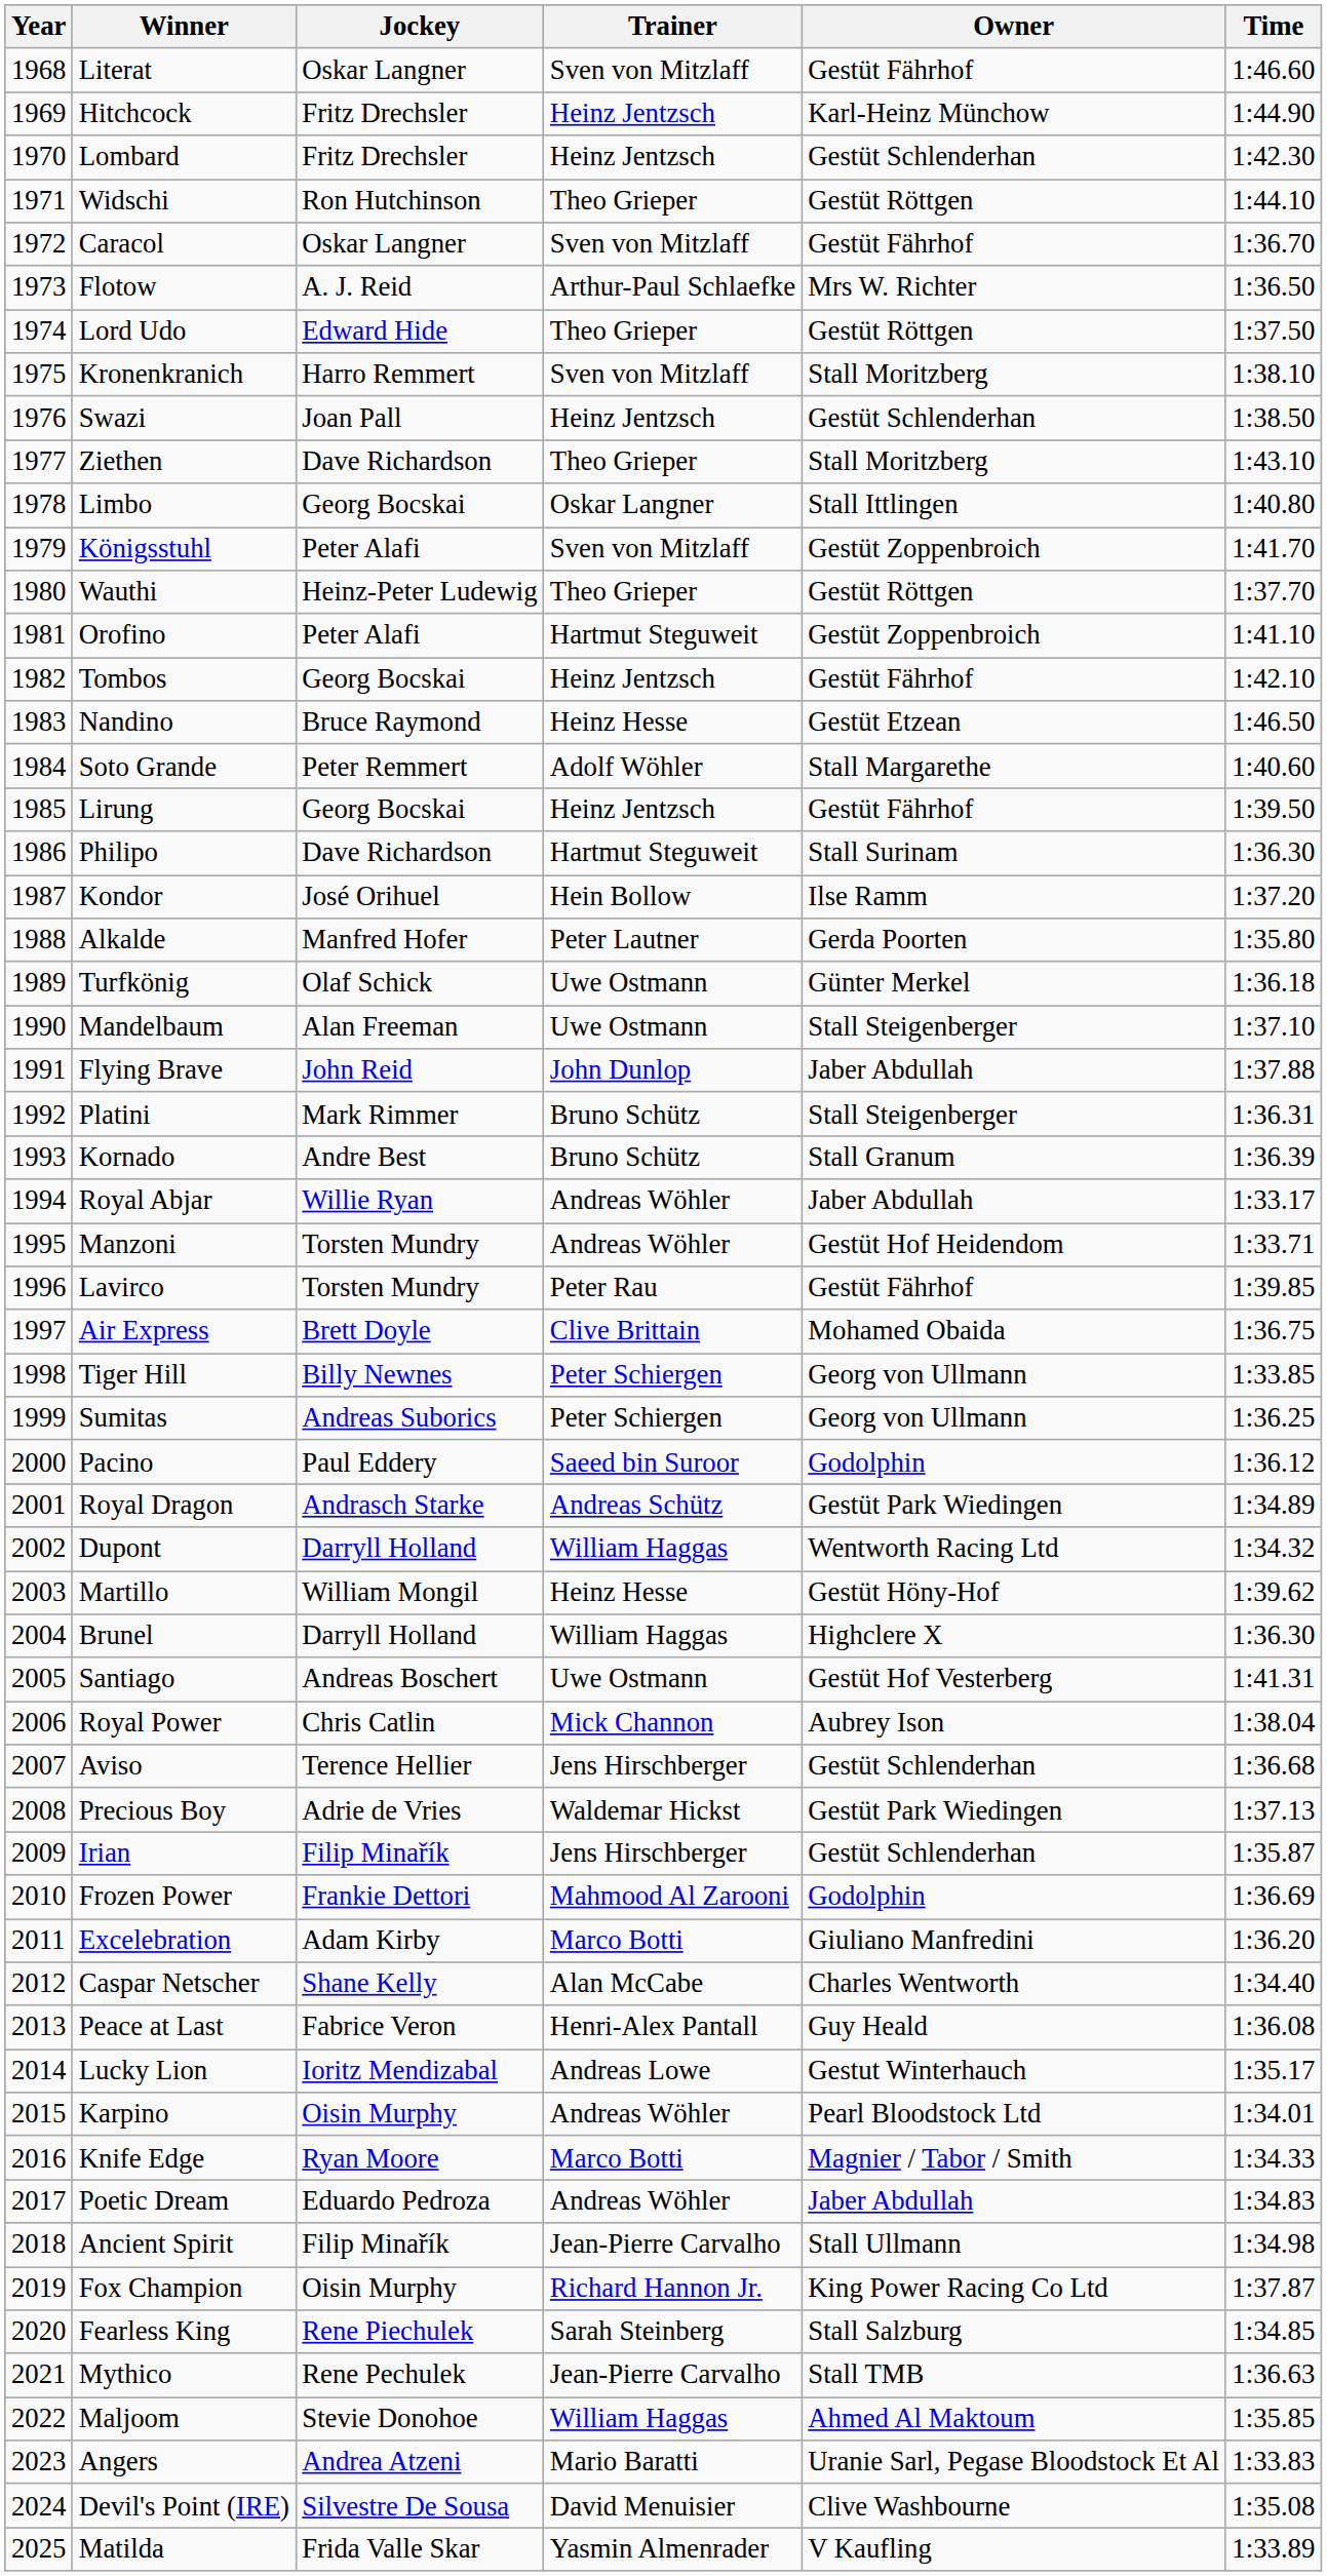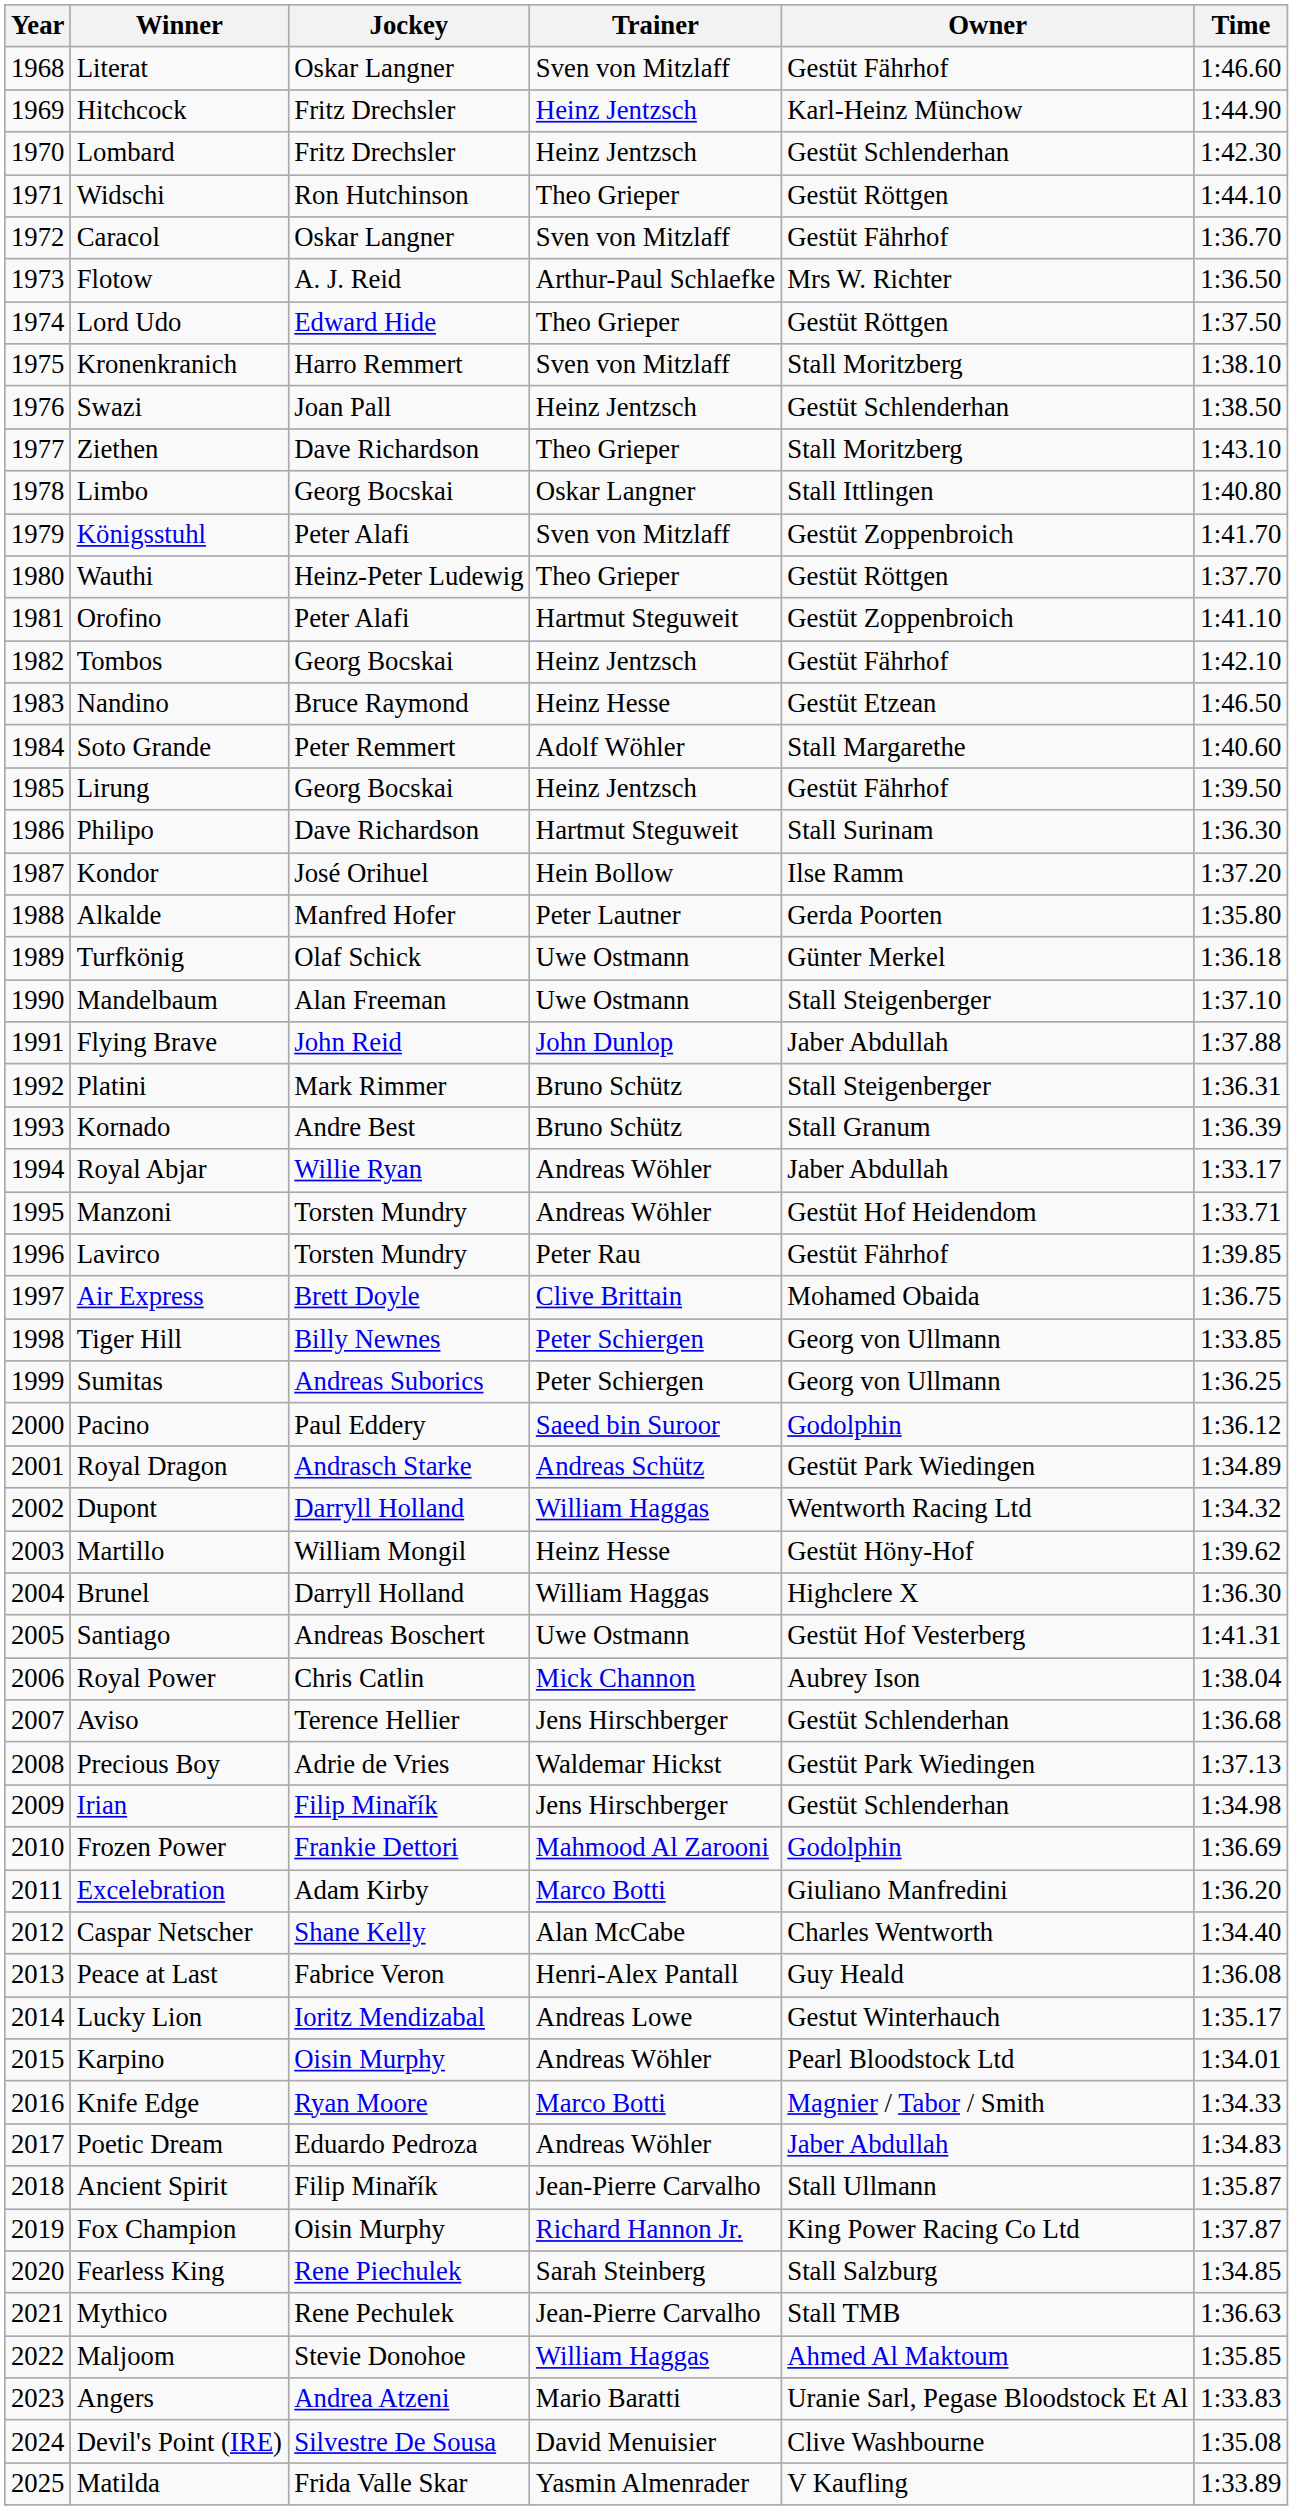Irian | Time: 1:35.87 -> 1:34.98
Ancient Spirit | Time: 1:34.98 -> 1:35.87
